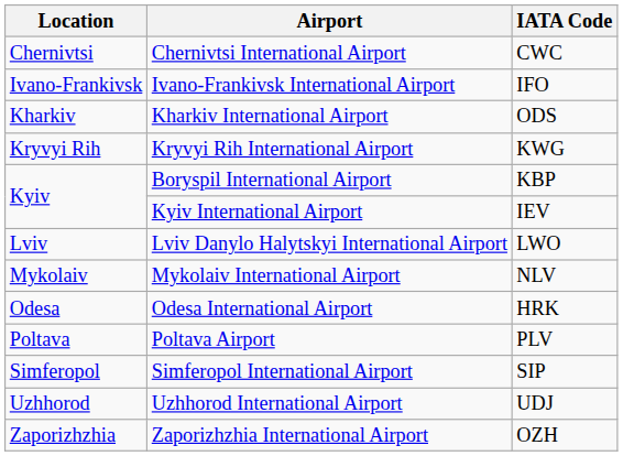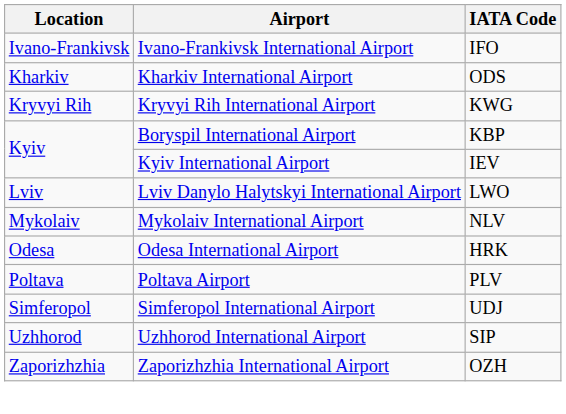- row: Chernivtsi | Chernivtsi International Airport | CWC
Simferopol International Airport | IATA Code: SIP -> UDJ
Uzhhorod International Airport | IATA Code: UDJ -> SIP
